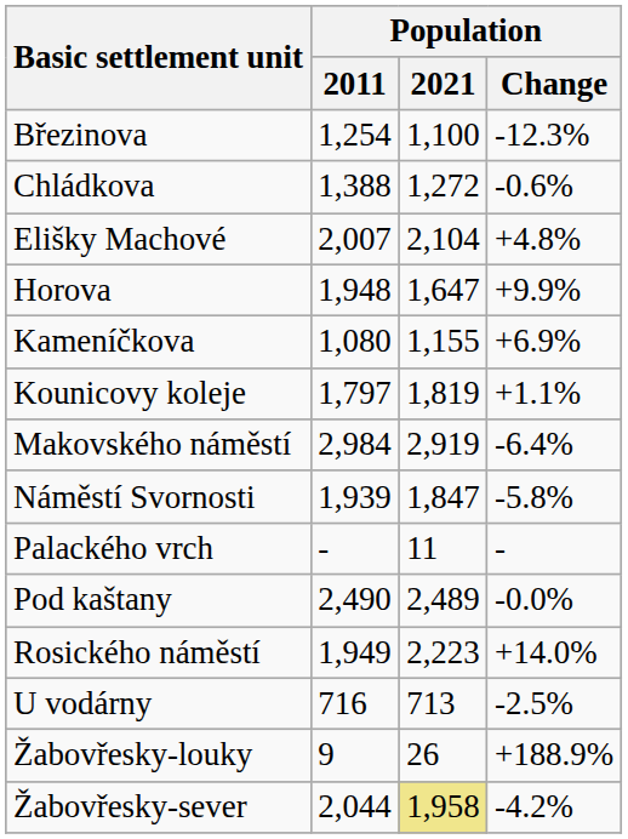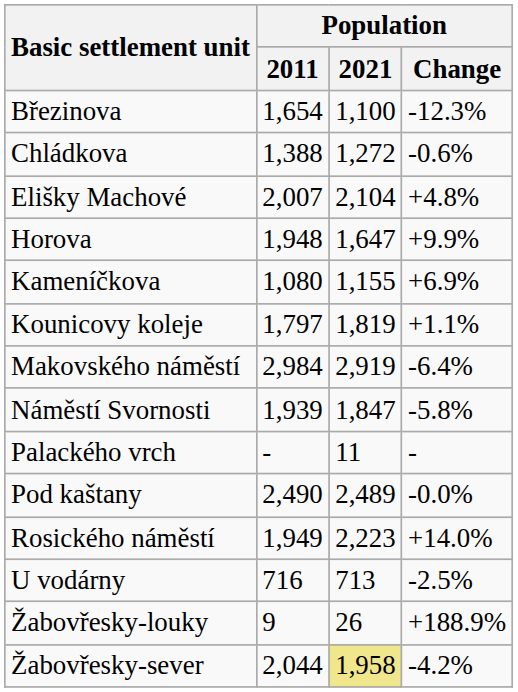Březinova | Population / 2011: 1,254 -> 1,654
